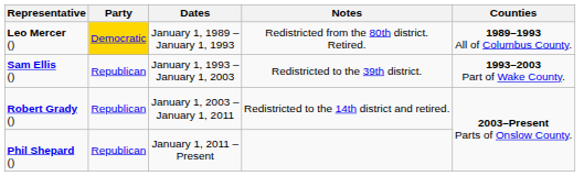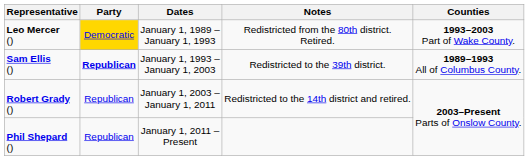Leo Mercer () | Counties: 1989–1993 All of Columbus County. -> 1993–2003 Part of Wake County.
Sam Ellis () | Party: normal -> bold
Sam Ellis () | Counties: 1993–2003 Part of Wake County. -> 1989–1993 All of Columbus County.
